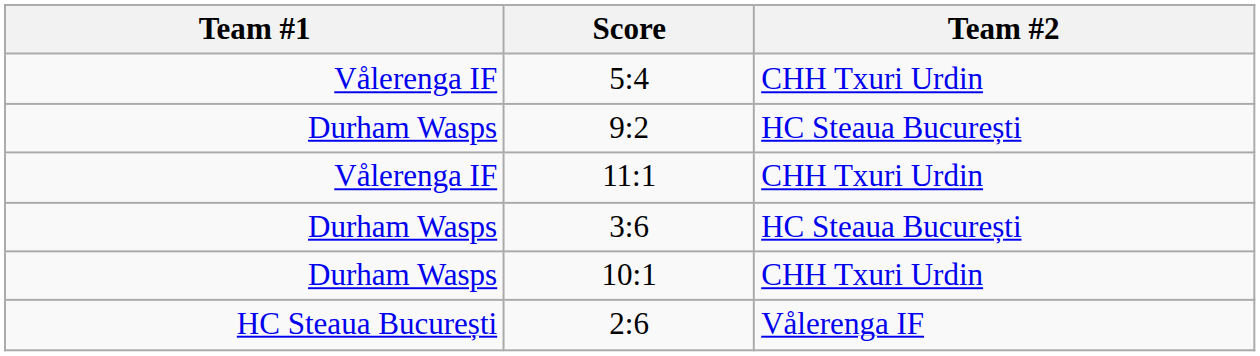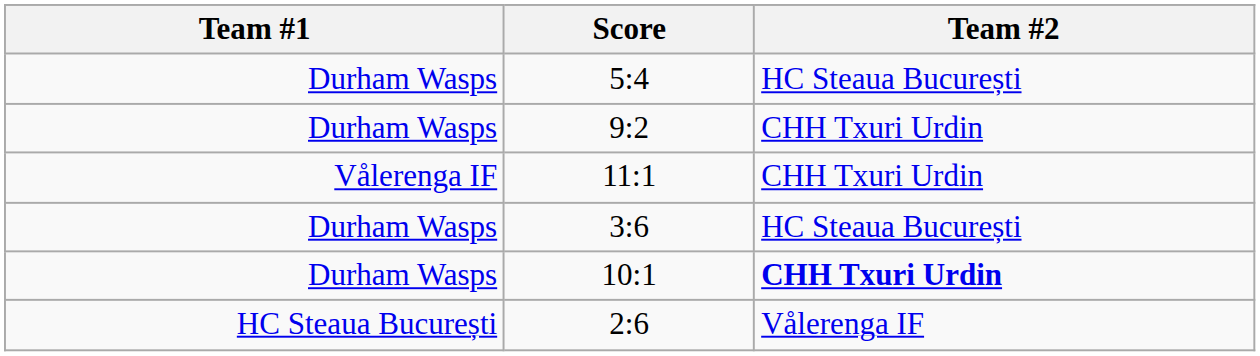5:4 | Team #1: Vålerenga IF -> Durham Wasps
5:4 | Team #2: CHH Txuri Urdin -> HC Steaua București
9:2 | Team #2: HC Steaua București -> CHH Txuri Urdin
10:1 | Team #2: normal -> bold
